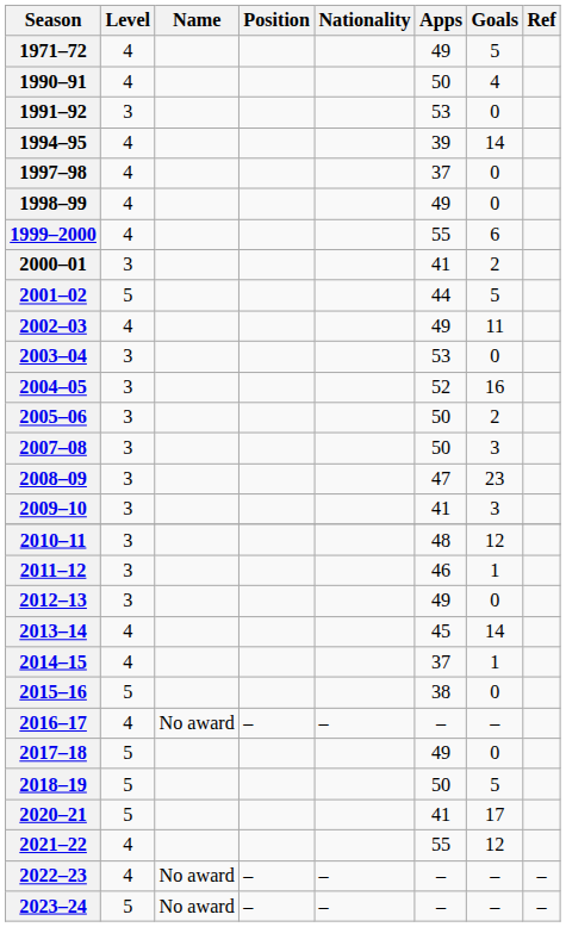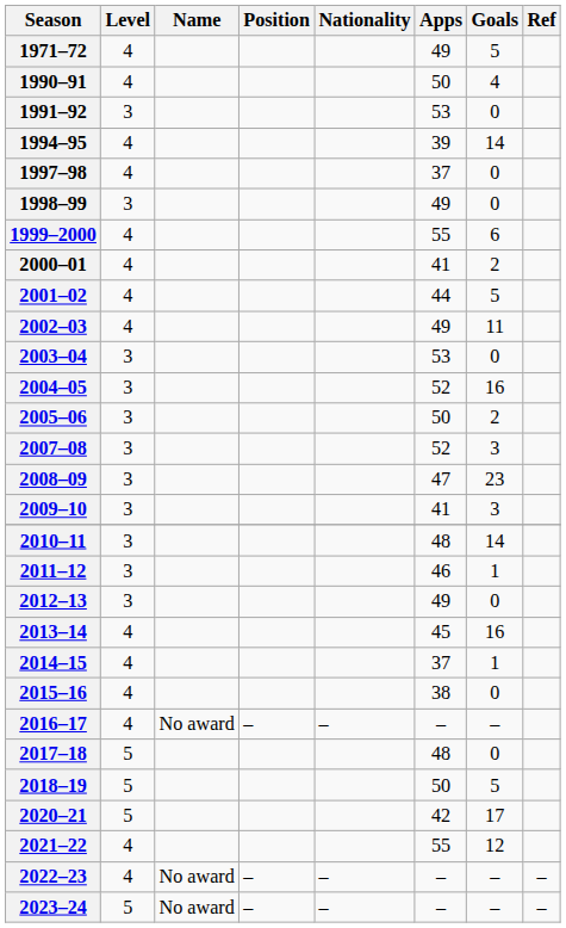1998–99 | Level: 4 -> 3
2000–01 | Level: 3 -> 4
2001–02 | Level: 5 -> 4
2007–08 | Apps: 50 -> 52
2010–11 | Goals: 12 -> 14
2013–14 | Goals: 14 -> 16
2015–16 | Level: 5 -> 4
2017–18 | Apps: 49 -> 48
2020–21 | Apps: 41 -> 42
